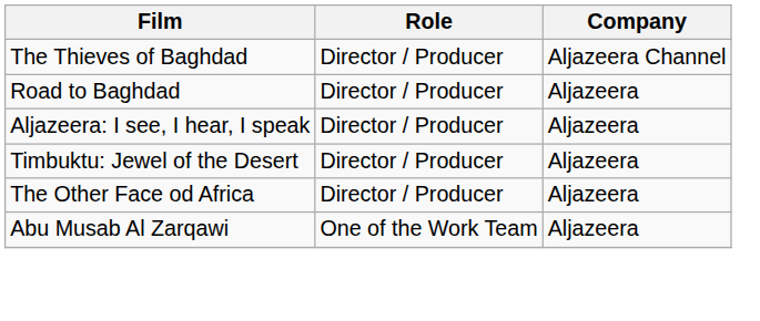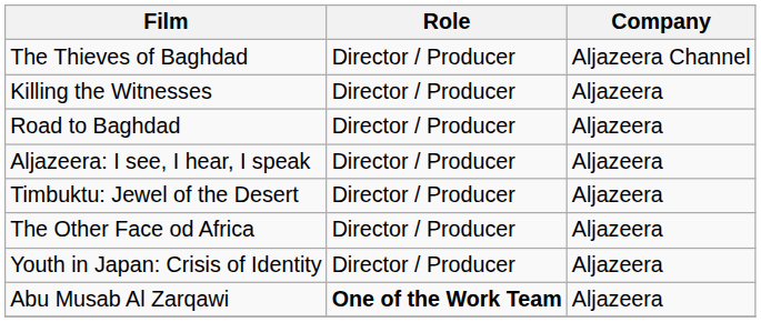+ row: Killing the Witnesses | Director / Producer | Aljazeera
+ row: Youth in Japan: Crisis of Identity | Director / Producer | Aljazeera
Abu Musab Al Zarqawi | Role: normal -> bold
